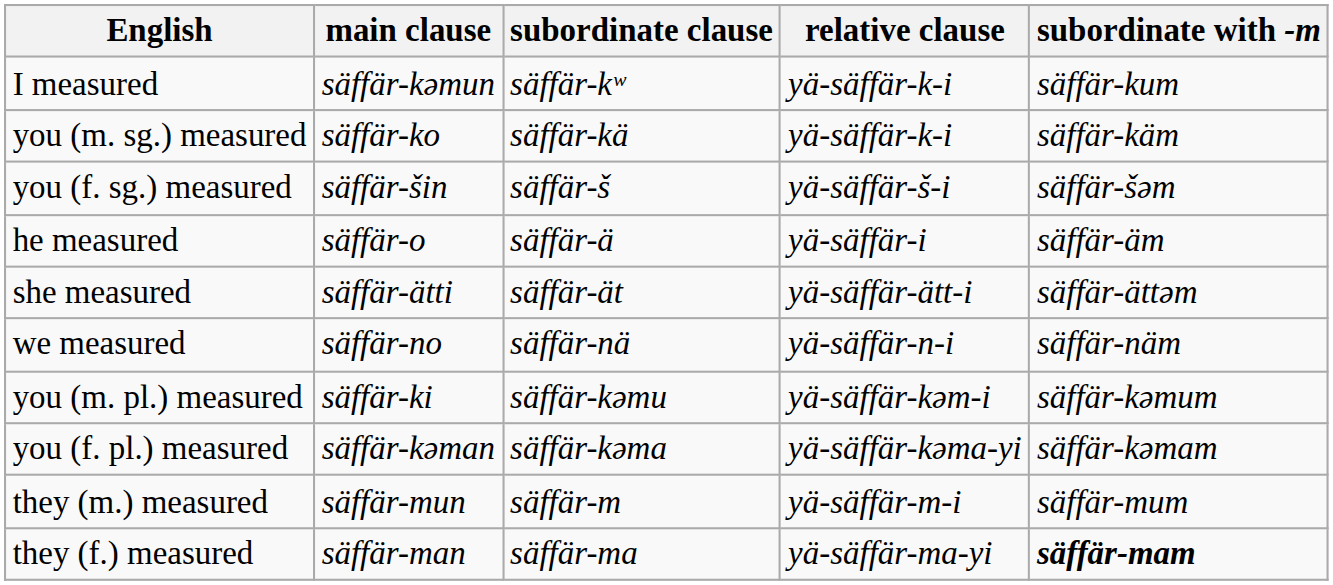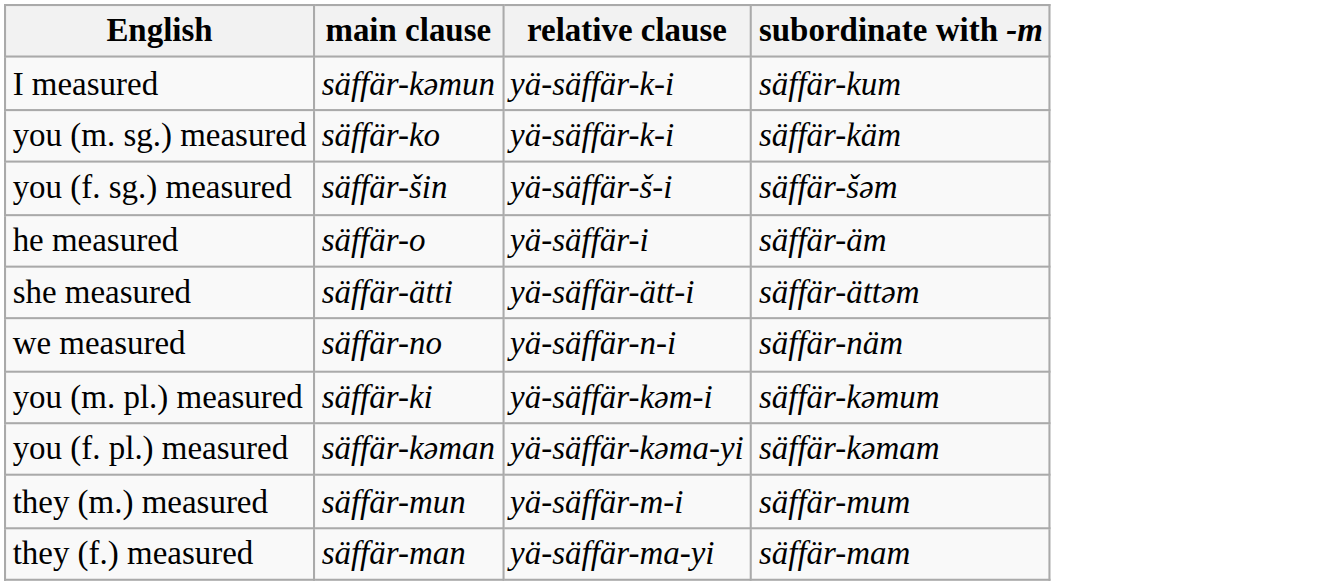- column: subordinate clause | säffär-kʷ | säffär-kä | säffär-š | säffär-ä | säffär-ät | säffär-nä | säffär-kəmu | säffär-kəma | säffär-m | säffär-ma
they (f.) measured | subordinate with -m: bold -> normal
